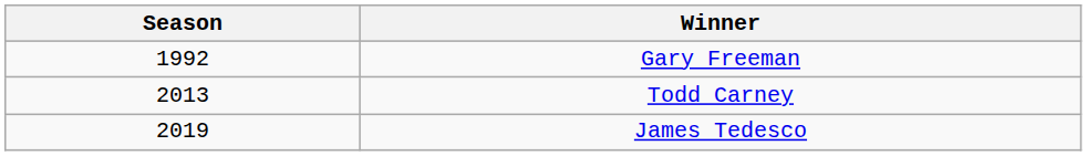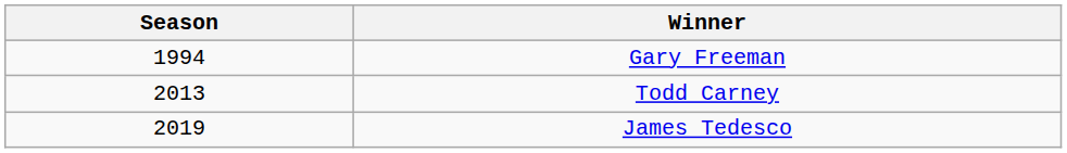Gary Freeman | Season: 1992 -> 1994
